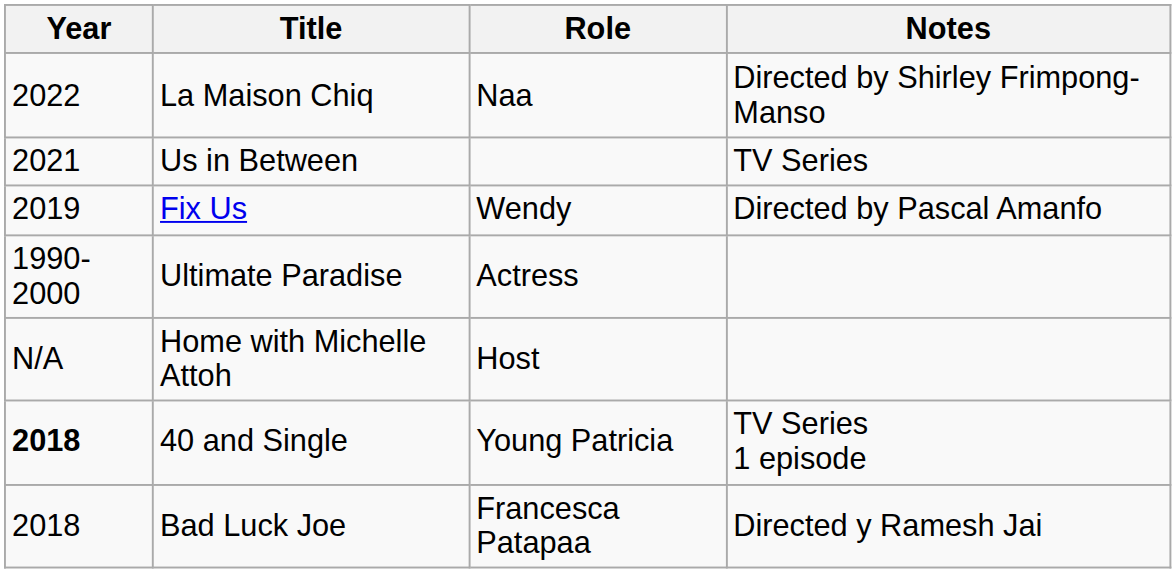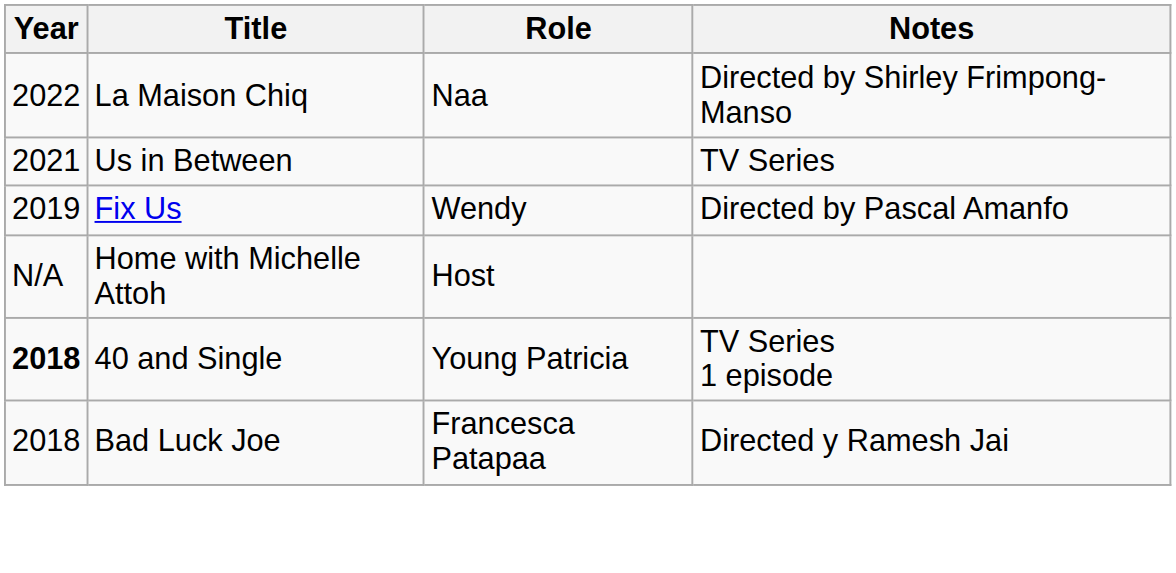- row: 1990-2000 | Ultimate Paradise | Actress
